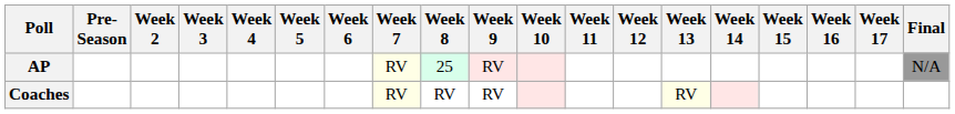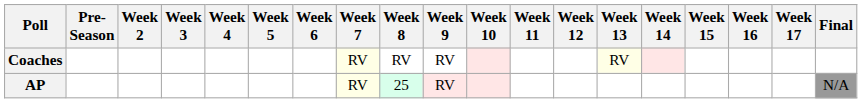rows swapped: AP <-> Coaches
